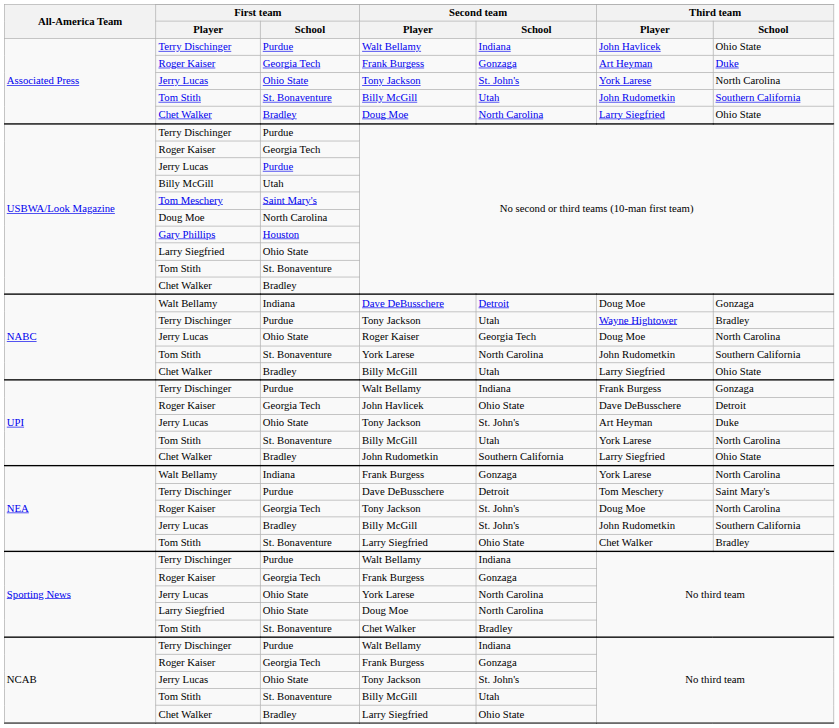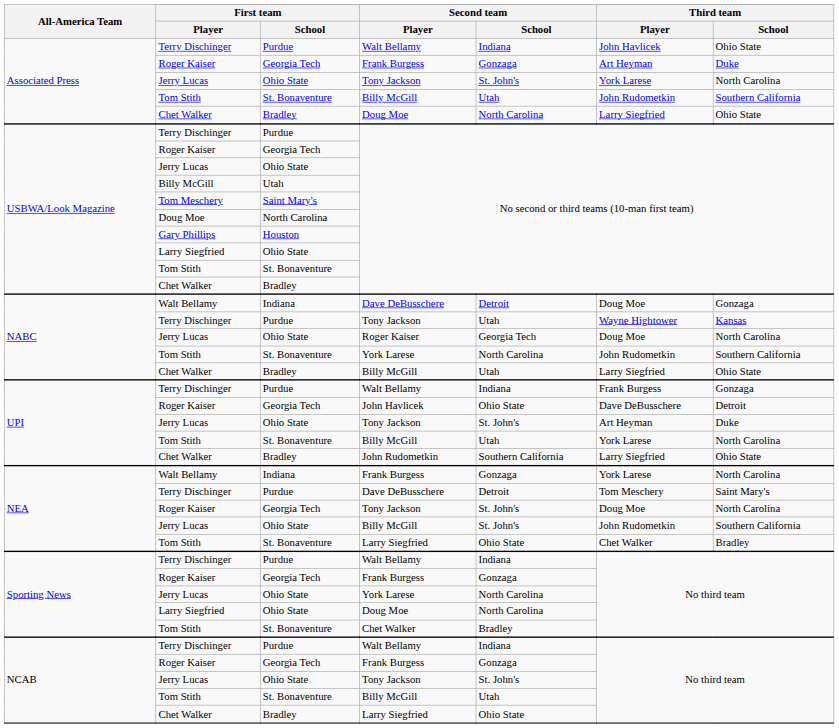Jerry Lucas / No second or third teams (10-man first team) | First team / School: Purdue -> Ohio State
Terry Dischinger / Tony Jackson | Third team / School: Bradley -> Kansas
Jerry Lucas / Billy McGill | First team / School: Bradley -> Ohio State
